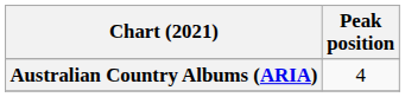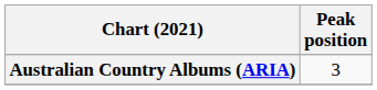Australian Country Albums (ARIA) | Peak position: 4 -> 3
